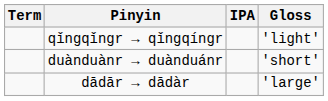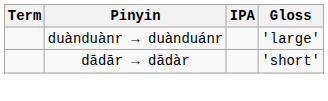- row: qǐngqǐngr → qǐngqíngr | 'light'
duànduànr → duànduánr | Gloss: 'short' -> 'large'
dādār → dādàr | Gloss: 'large' -> 'short'
